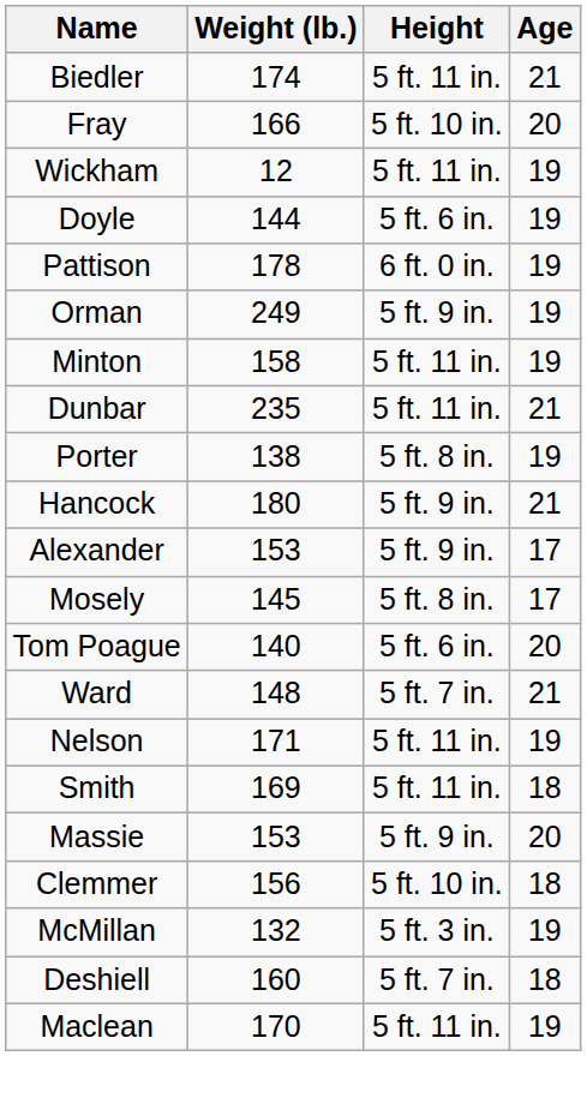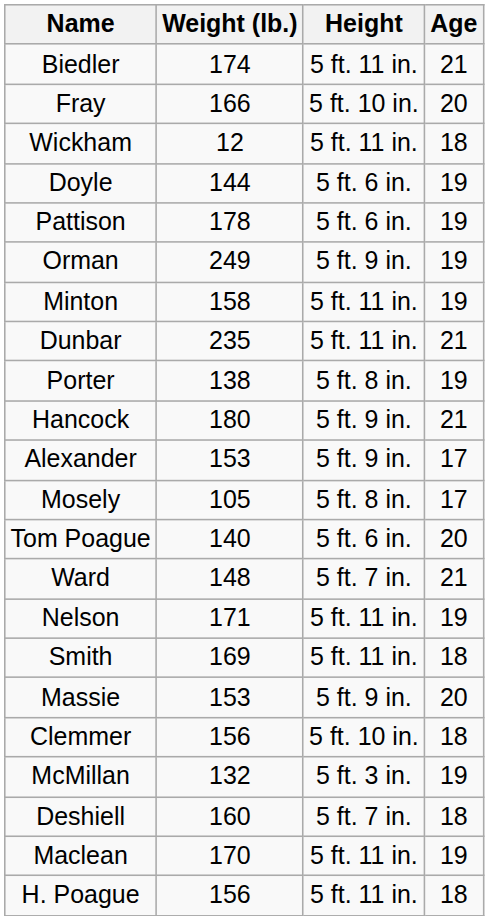Wickham | Age: 19 -> 18
Pattison | Height: 6 ft. 0 in. -> 5 ft. 6 in.
Mosely | Weight (lb.): 145 -> 105
+ row: H. Poague | 156 | 5 ft. 11 in. | 18
